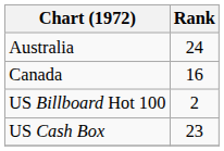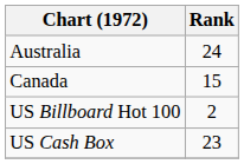Canada | Rank: 16 -> 15
